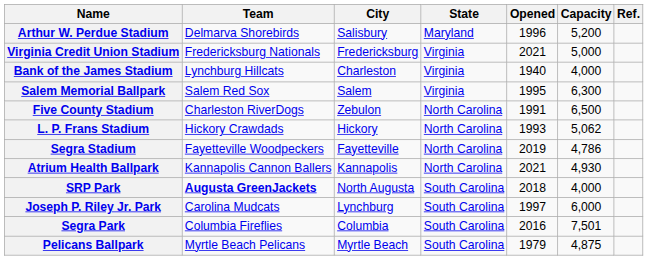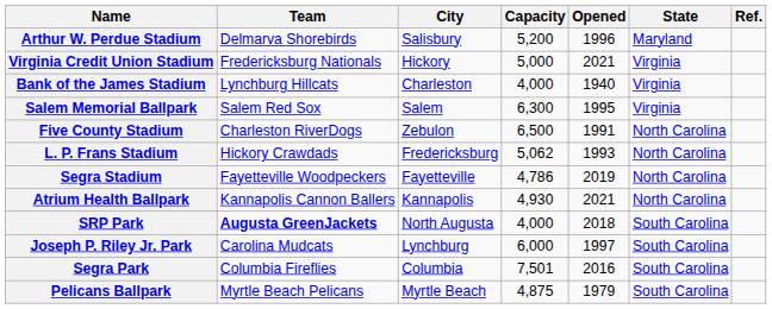columns swapped: State <-> Capacity
Virginia Credit Union Stadium | City: Fredericksburg -> Hickory
L. P. Frans Stadium | City: Hickory -> Fredericksburg
